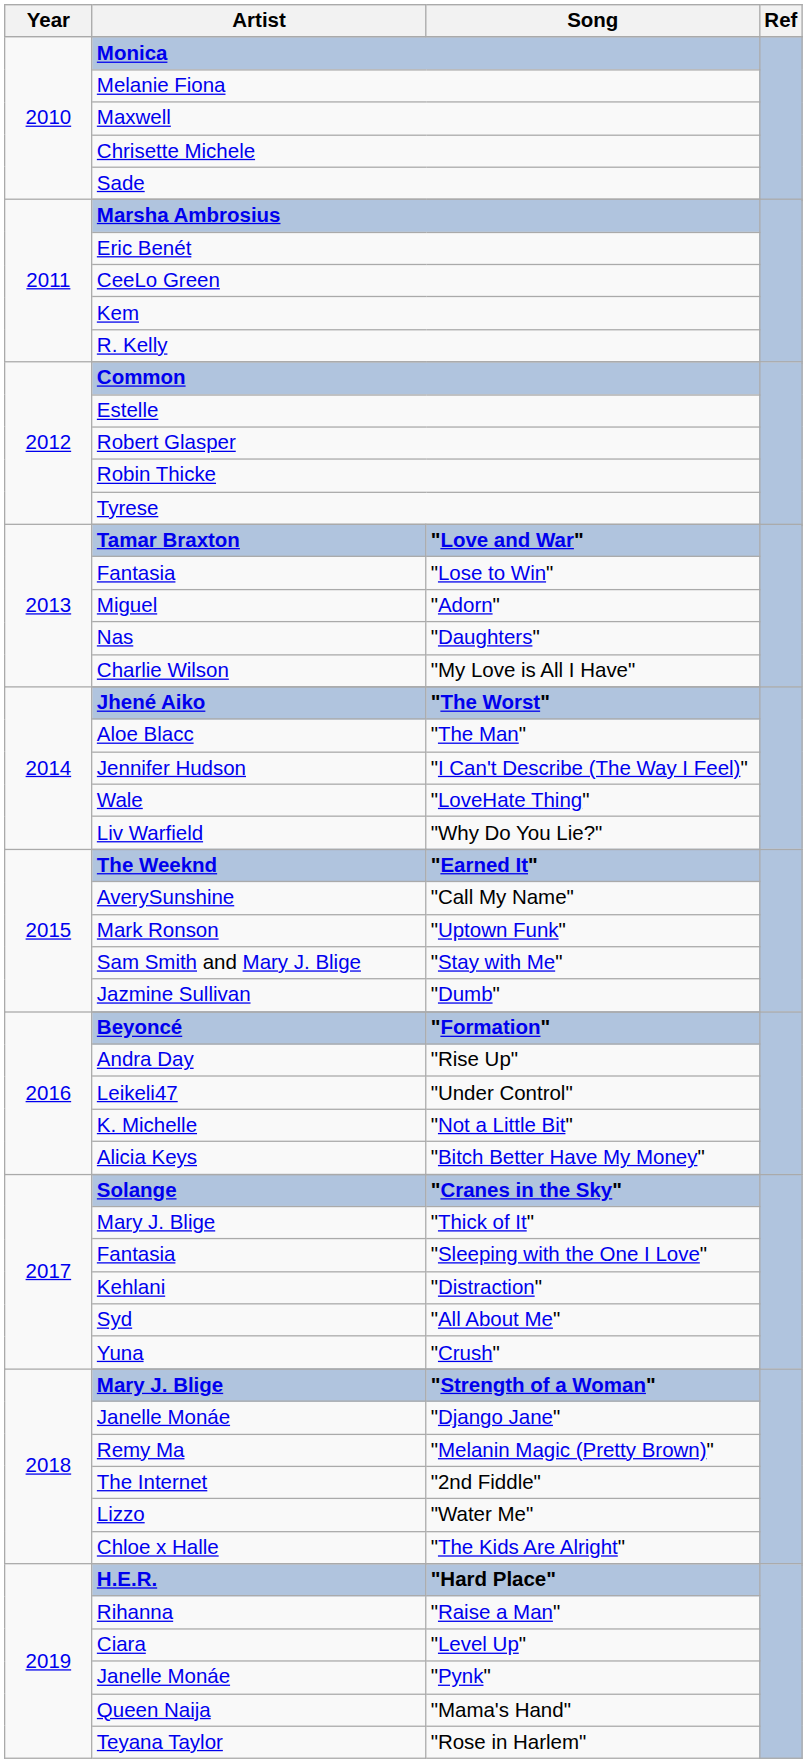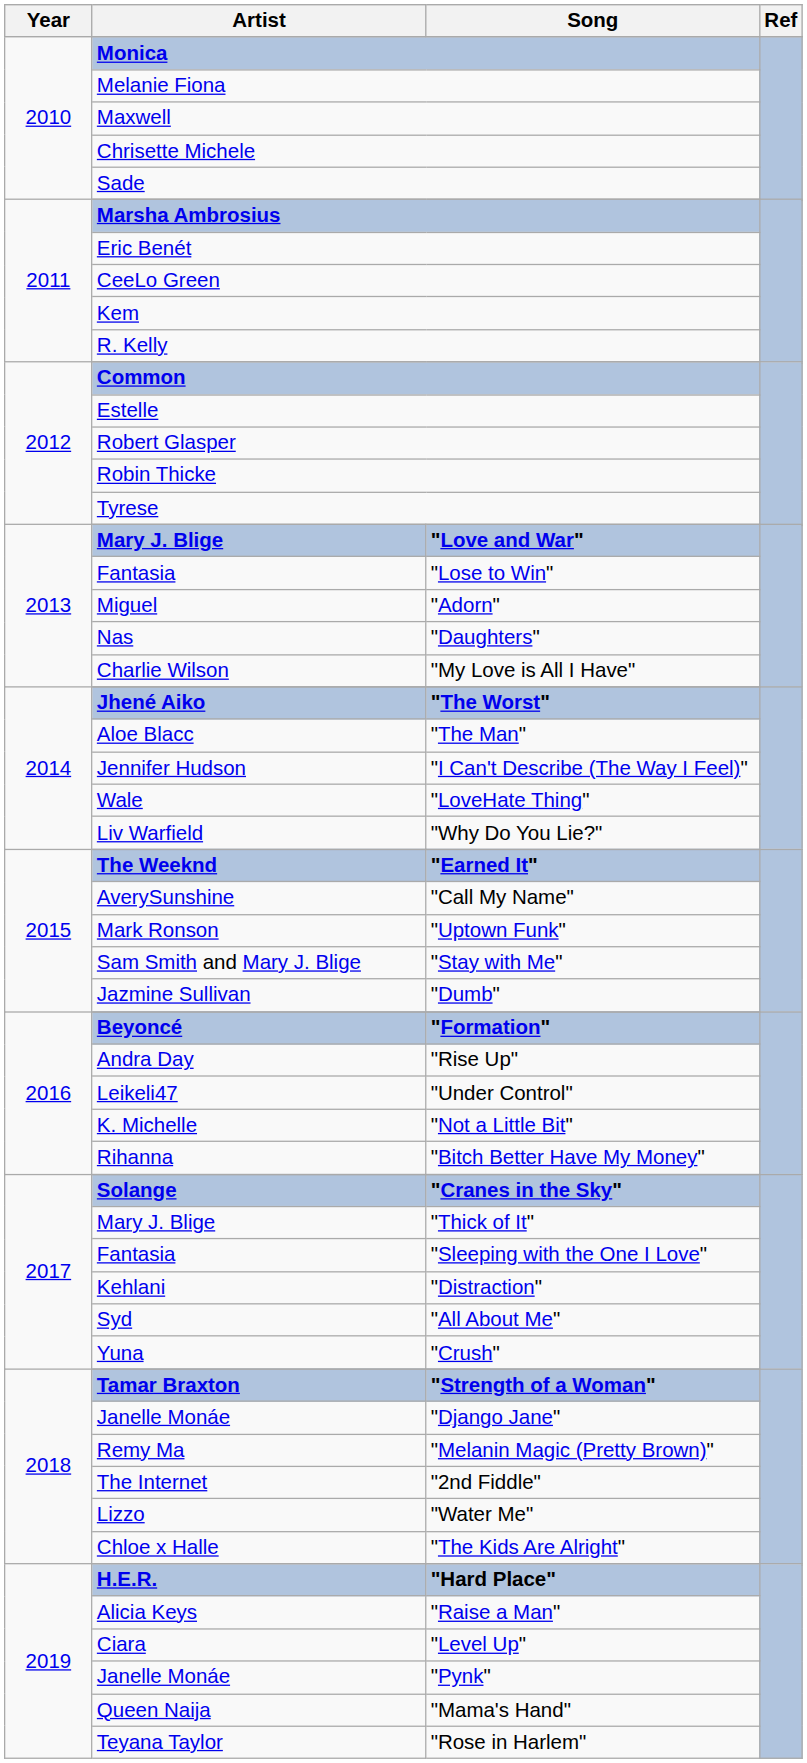"Love and War" | Artist: Tamar Braxton -> Mary J. Blige
"Bitch Better Have My Money" | Artist: Alicia Keys -> Rihanna
"Strength of a Woman" | Artist: Mary J. Blige -> Tamar Braxton
"Raise a Man" | Artist: Rihanna -> Alicia Keys
